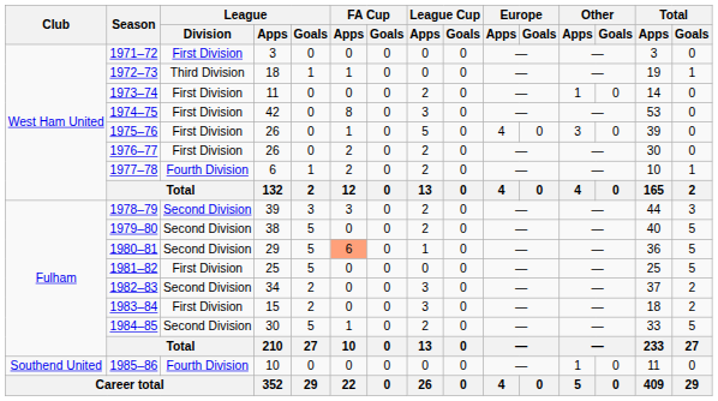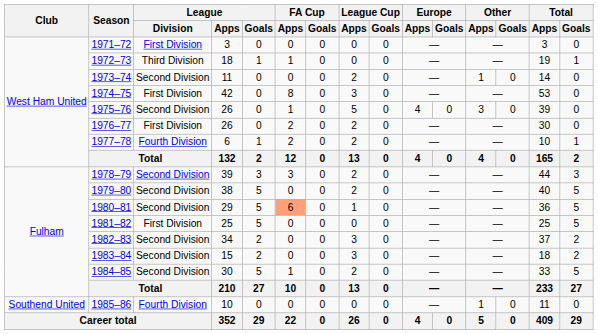1973–74 | League / Division: First Division -> Second Division
1975–76 | League / Division: First Division -> Second Division
1983–84 | League / Division: First Division -> Second Division
